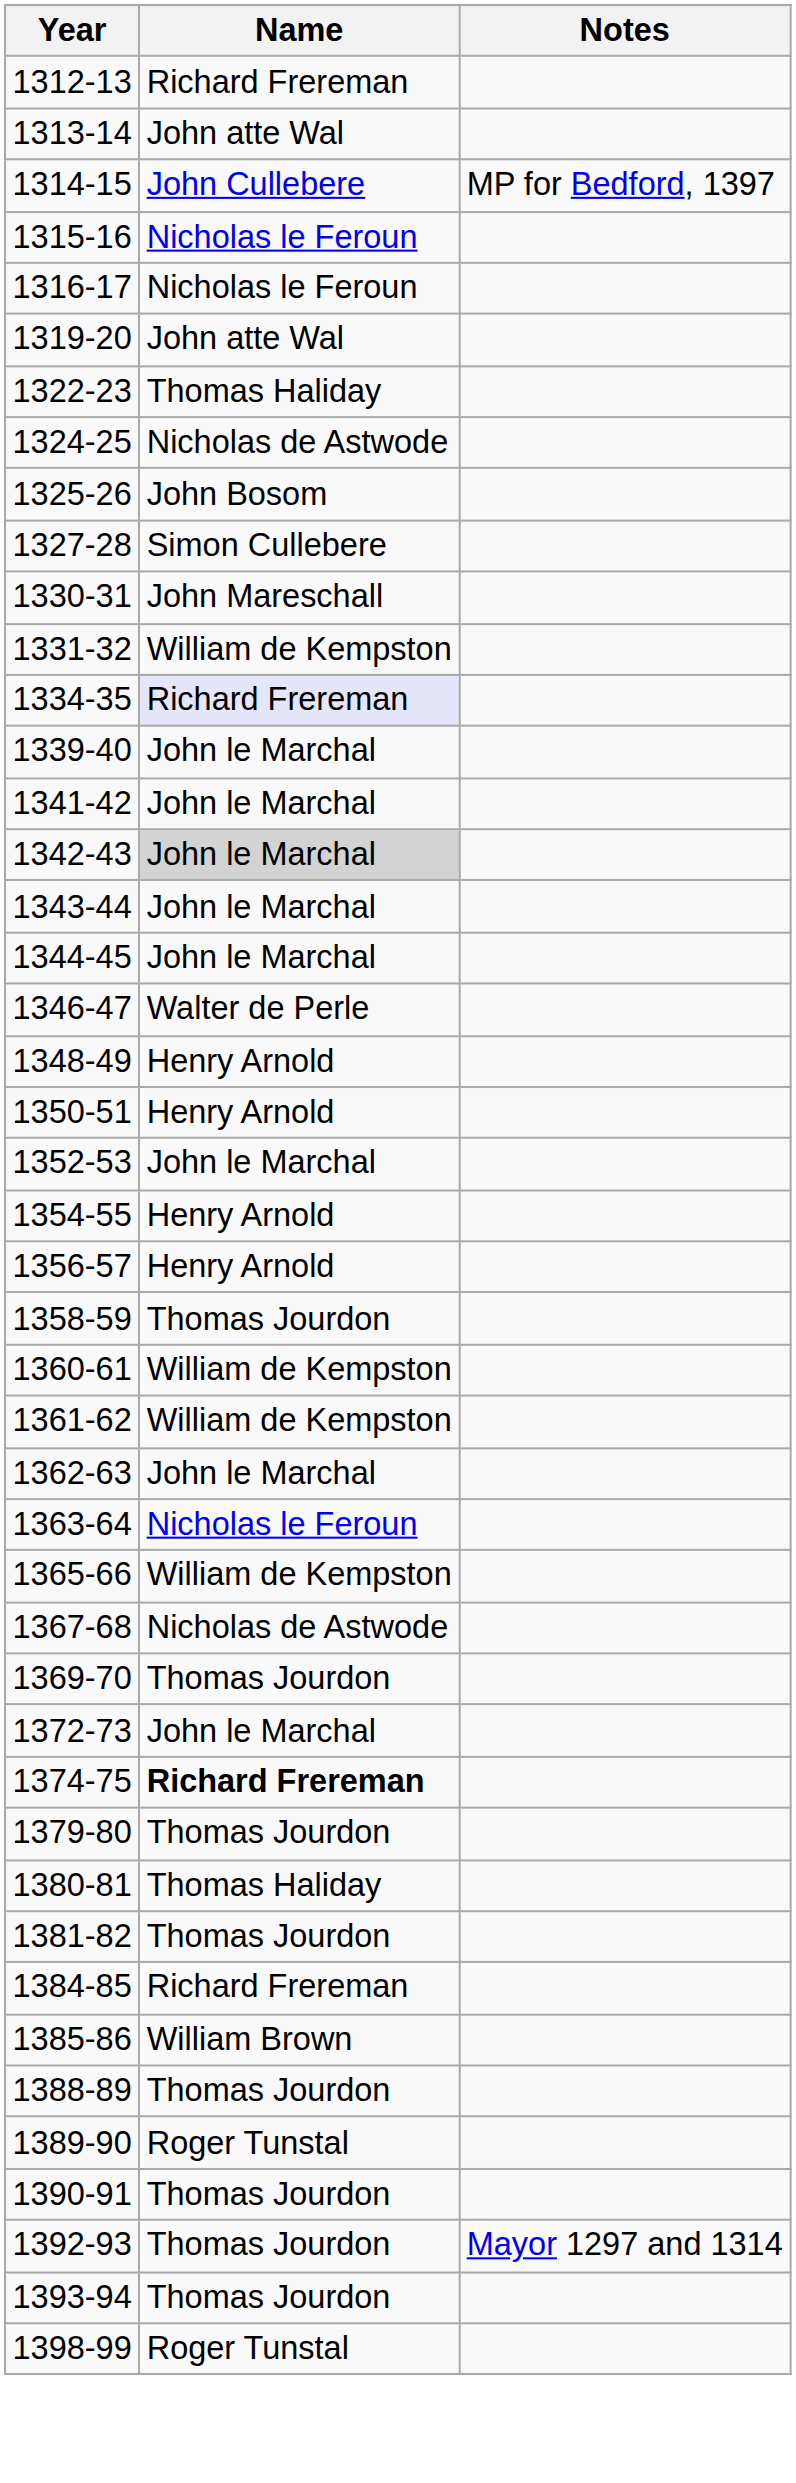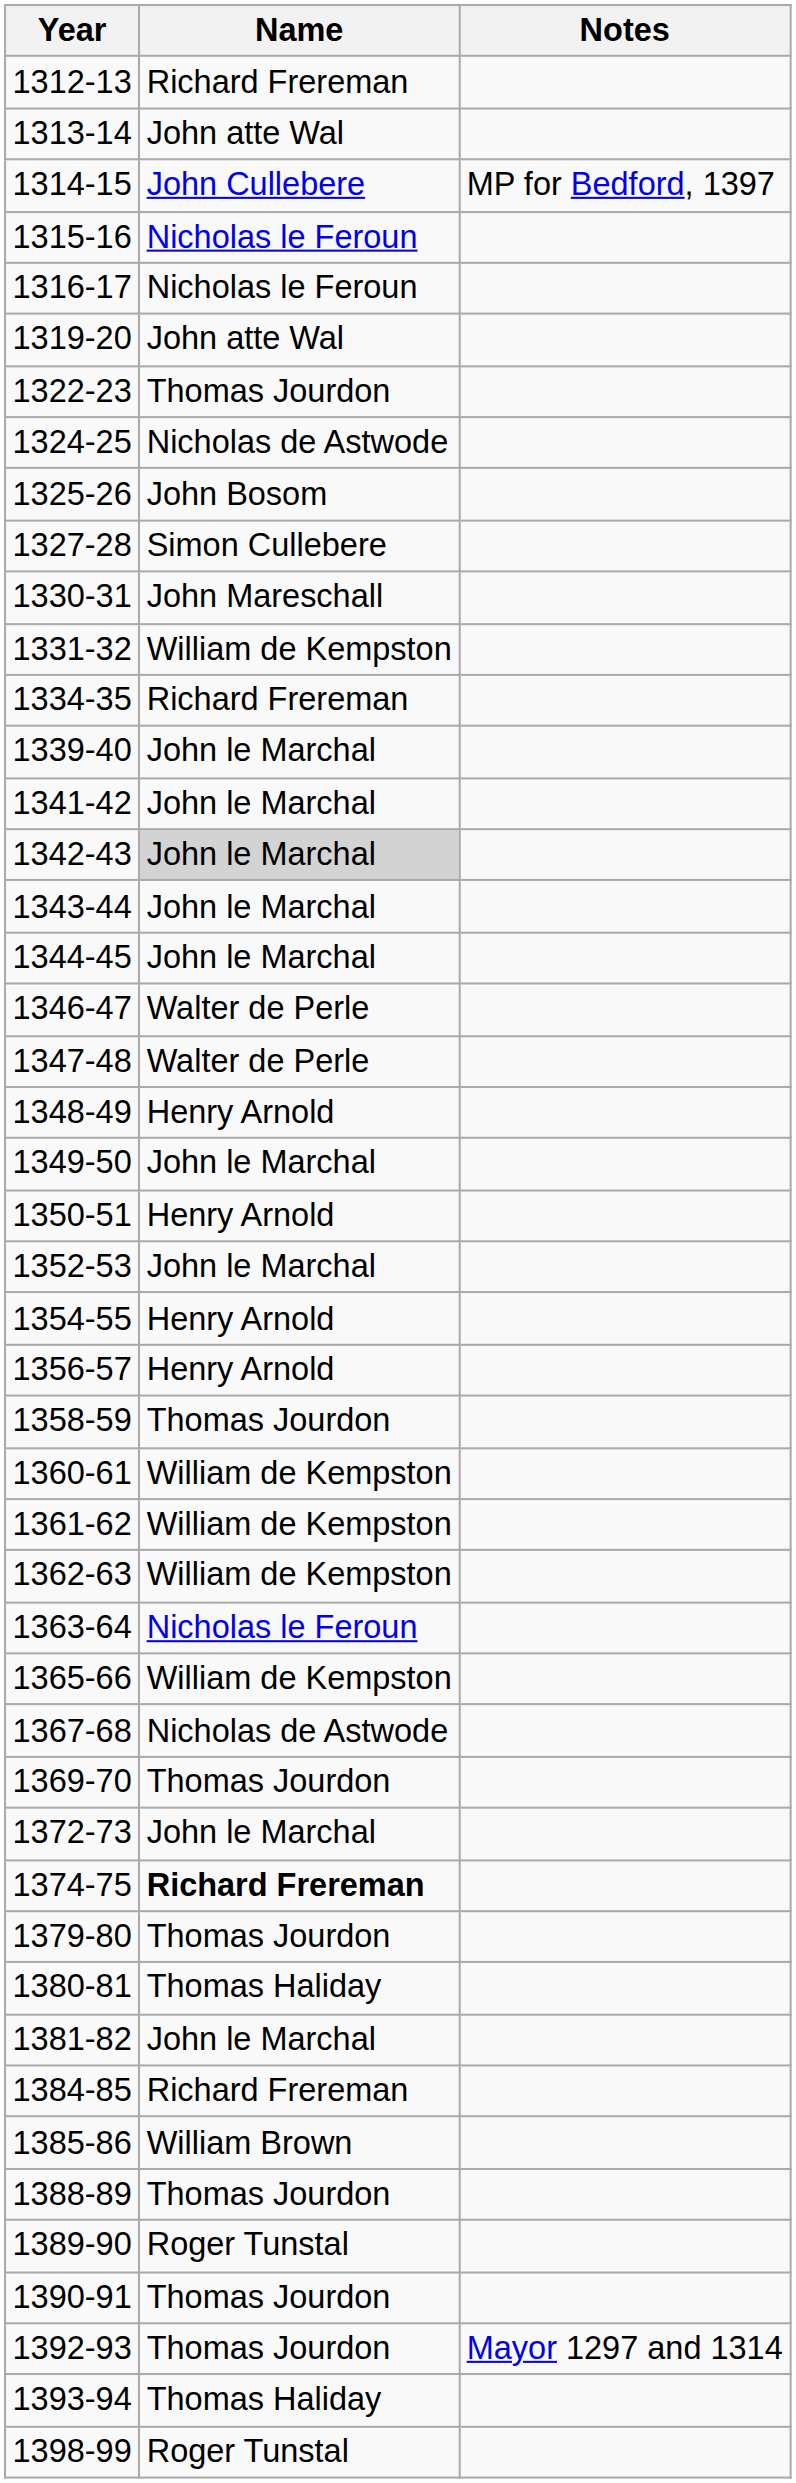1322-23 | Name: Thomas Haliday -> Thomas Jourdon
1334-35 | Name: lavender background -> no background
+ row: 1347-48 | Walter de Perle
+ row: 1349-50 | John le Marchal
1362-63 | Name: John le Marchal -> William de Kempston
1381-82 | Name: Thomas Jourdon -> John le Marchal
1393-94 | Name: Thomas Jourdon -> Thomas Haliday
